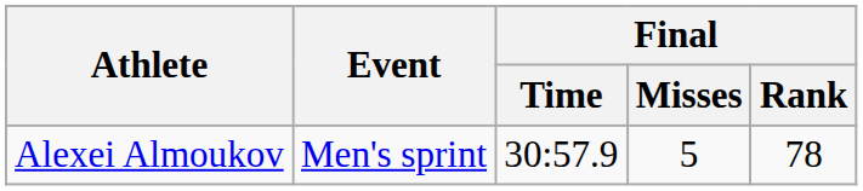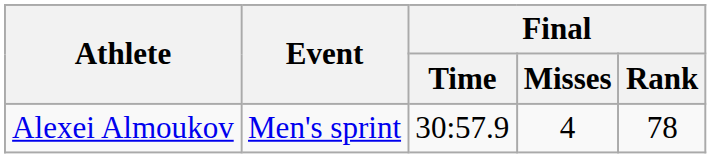Alexei Almoukov | Final / Misses: 5 -> 4
